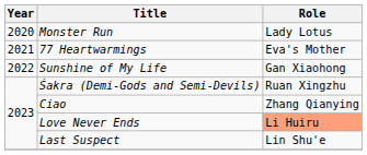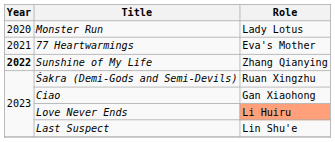Sunshine of My Life | Year: normal -> bold
Sunshine of My Life | Role: Gan Xiaohong -> Zhang Qianying
Ciao | Role: Zhang Qianying -> Gan Xiaohong
